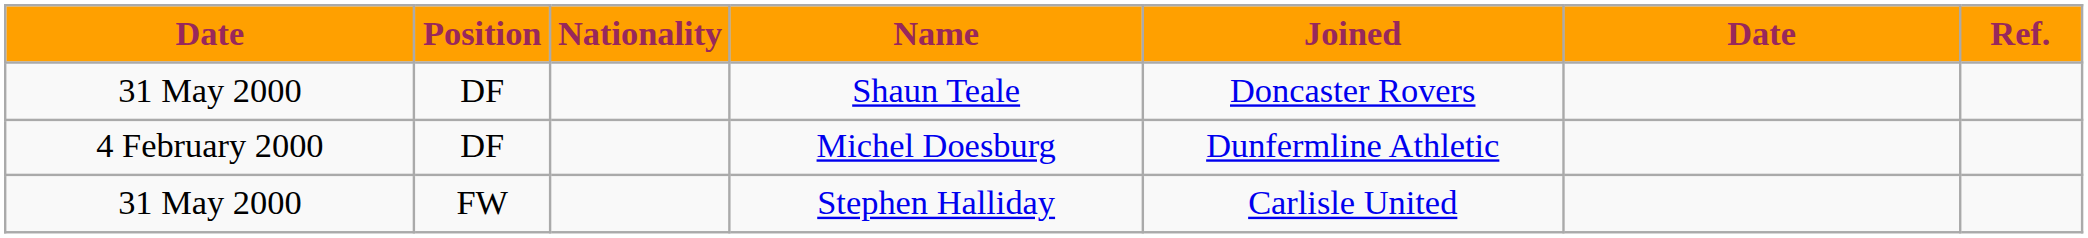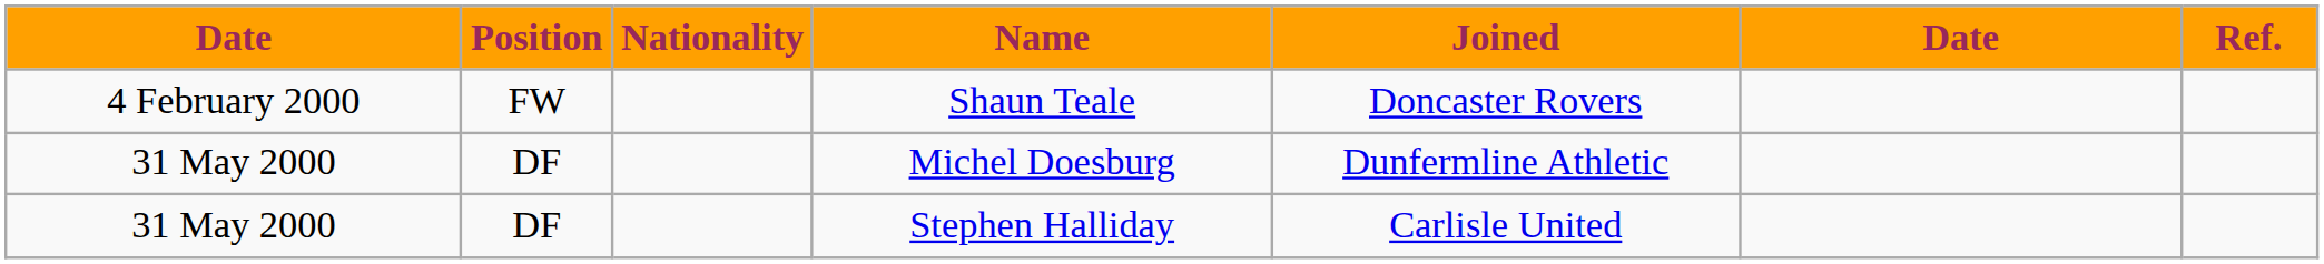Shaun Teale | column 1: 31 May 2000 -> 4 February 2000
Shaun Teale | Position: DF -> FW
Michel Doesburg | column 1: 4 February 2000 -> 31 May 2000
Stephen Halliday | Position: FW -> DF
